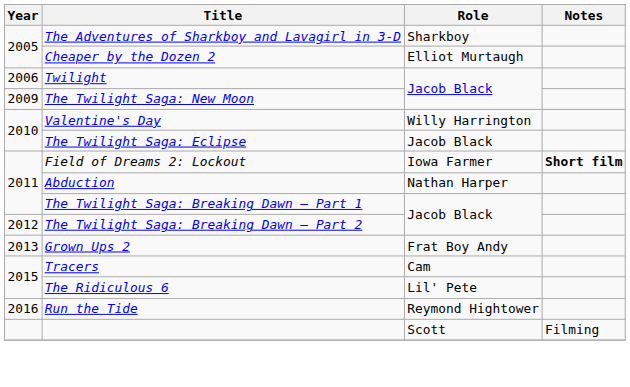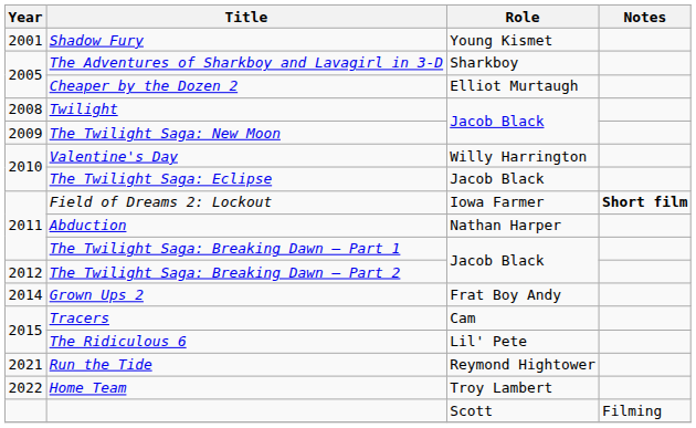+ row: 2001 | Shadow Fury | Young Kismet
Twilight | Year: 2006 -> 2008
Grown Ups 2 | Year: 2013 -> 2014
Run the Tide | Year: 2016 -> 2021
+ row: 2022 | Home Team | Troy Lambert
